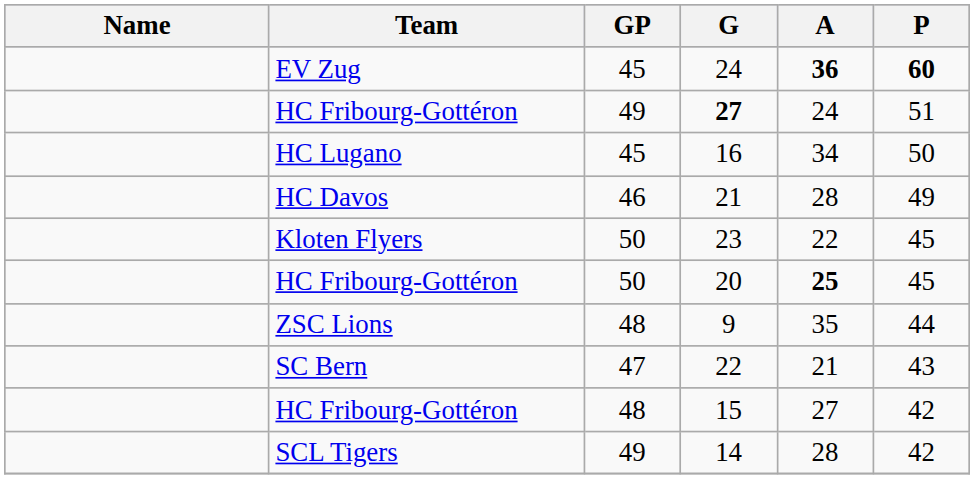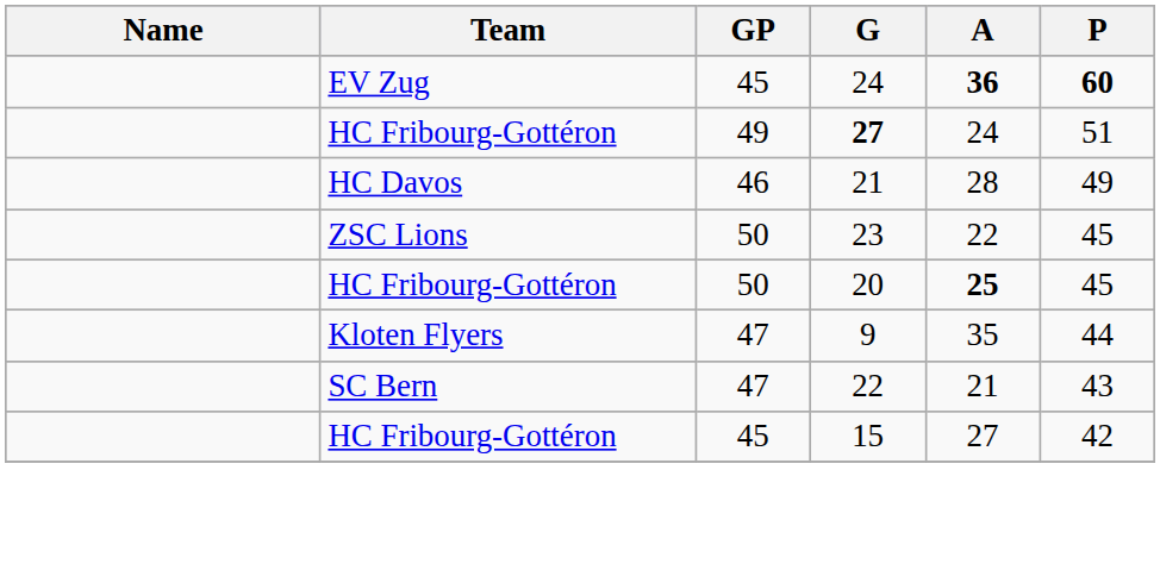- row: HC Lugano | 45 | 16 | 34 | 50
23 | Team: Kloten Flyers -> ZSC Lions
9 | Team: ZSC Lions -> Kloten Flyers
9 | GP: 48 -> 47
15 | GP: 48 -> 45
- row: SCL Tigers | 49 | 14 | 28 | 42
